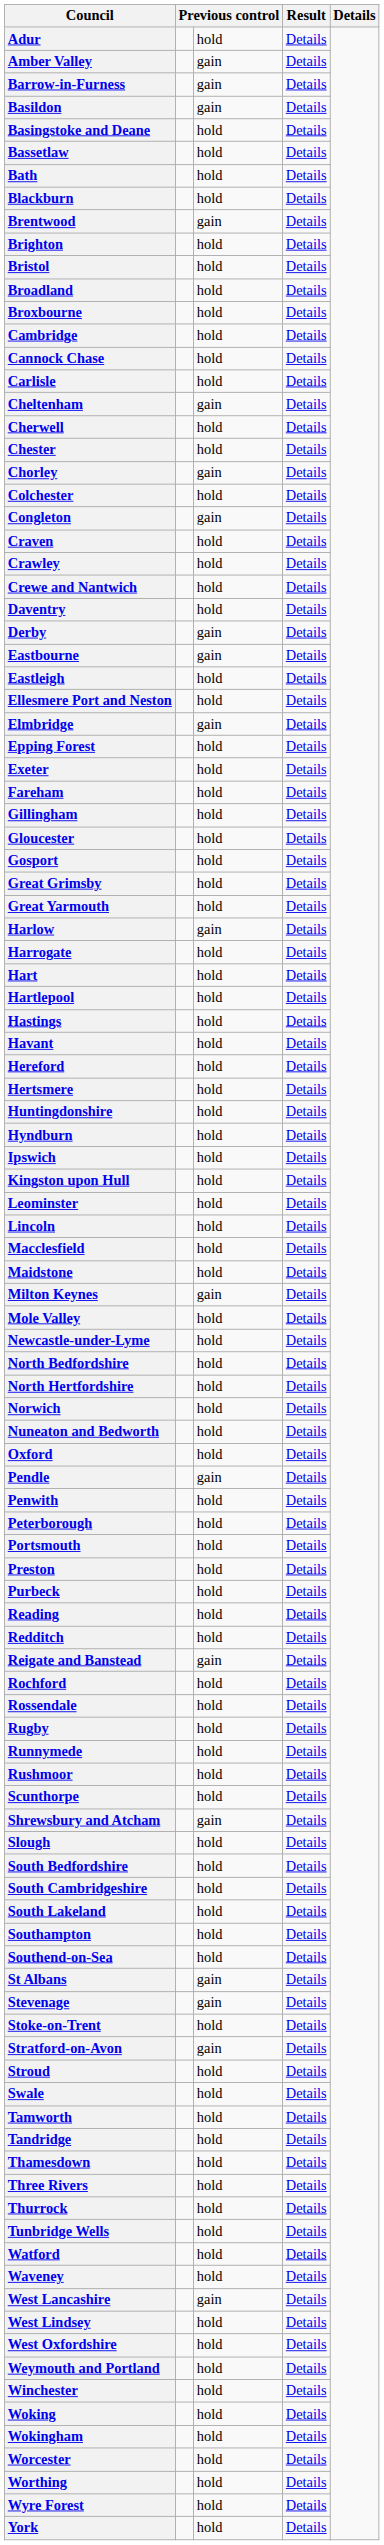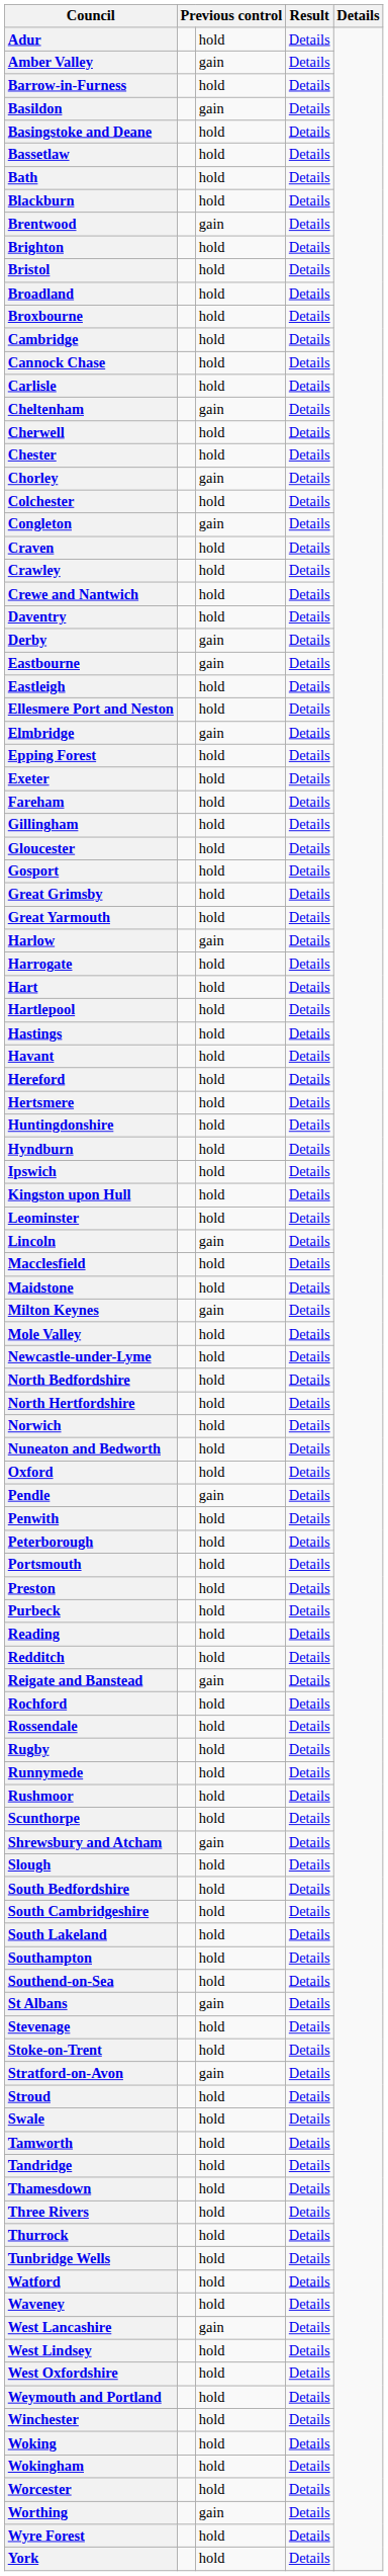Barrow-in-Furness | column 3: gain -> hold
Lincoln | column 3: hold -> gain
Stevenage | column 3: gain -> hold
Worthing | column 3: hold -> gain
